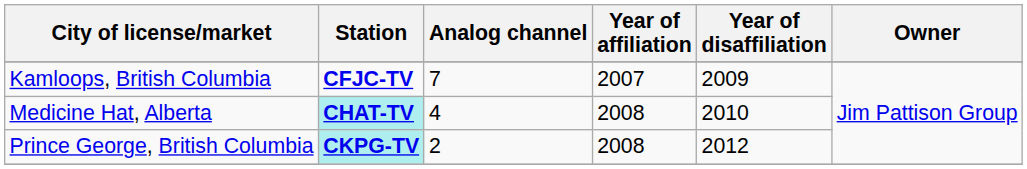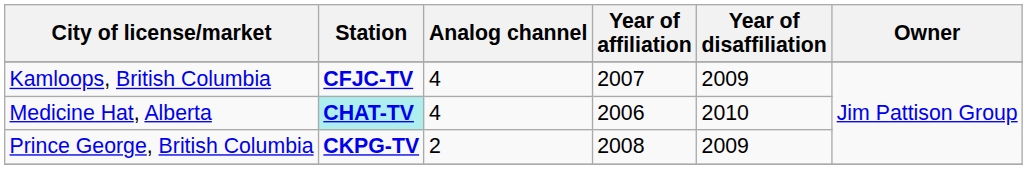Kamloops, British Columbia | Analog channel: 7 -> 4
Medicine Hat, Alberta | Year of affiliation: 2008 -> 2006
Prince George, British Columbia | Station: paleturquoise background -> no background
Prince George, British Columbia | Year of disaffiliation: 2012 -> 2009
